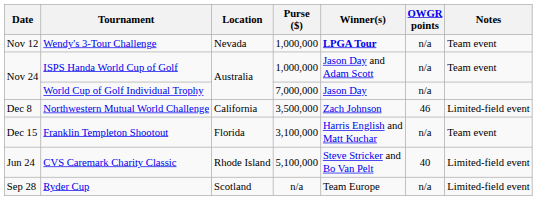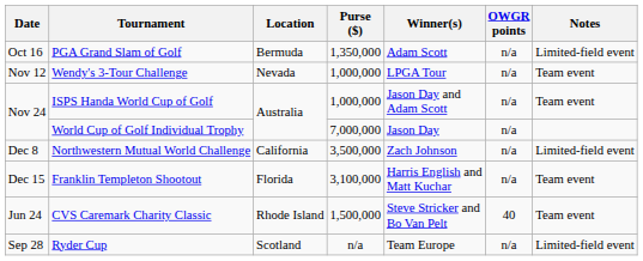+ row: Oct 16 | PGA Grand Slam of Golf | Bermuda | 1,350,000 | Adam Scott | n/a | Limited-field event
Wendy's 3-Tour Challenge | Winner(s): bold -> normal
Northwestern Mutual World Challenge | OWGR points: 46 -> n/a
CVS Caremark Charity Classic | Purse ($): 5,100,000 -> 1,500,000
CVS Caremark Charity Classic | Notes: Limited-field event -> Team event
